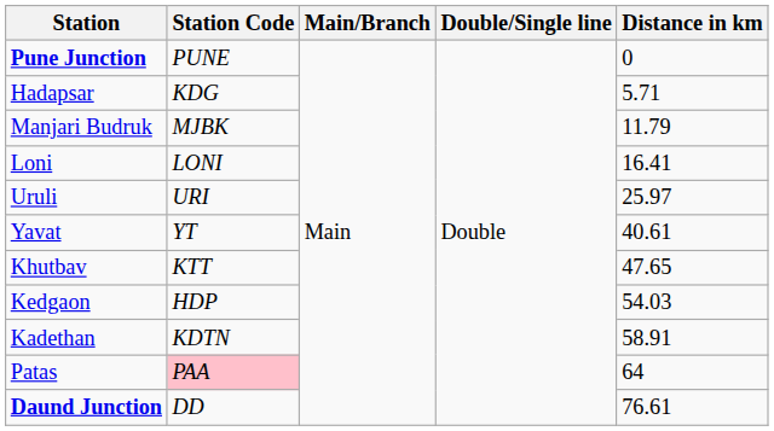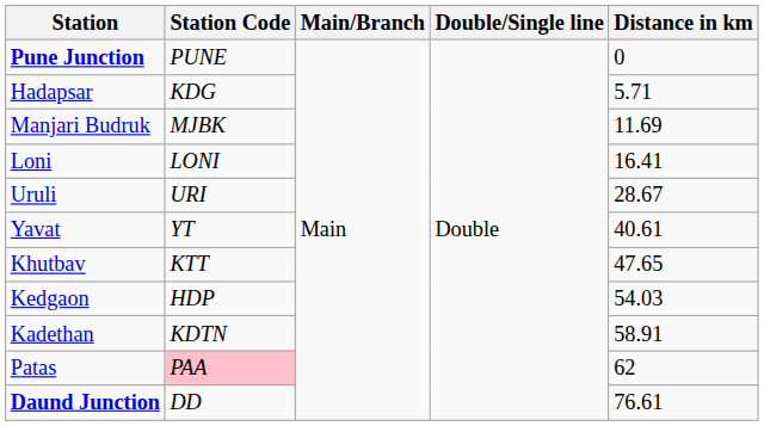Manjari Budruk | Distance in km: 11.79 -> 11.69
Uruli | Distance in km: 25.97 -> 28.67
Patas | Distance in km: 64 -> 62
